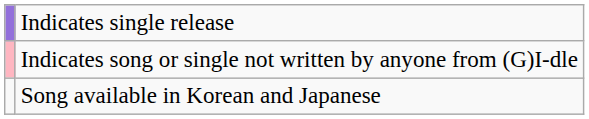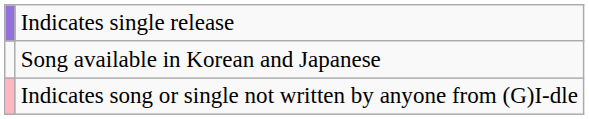rows swapped: Song available in Korean and Japanese <-> Indicates song or single not written by anyone from (G)I-dle
